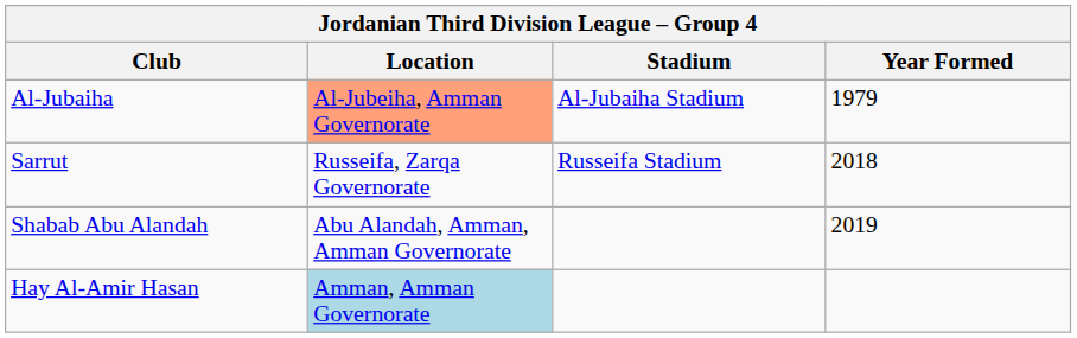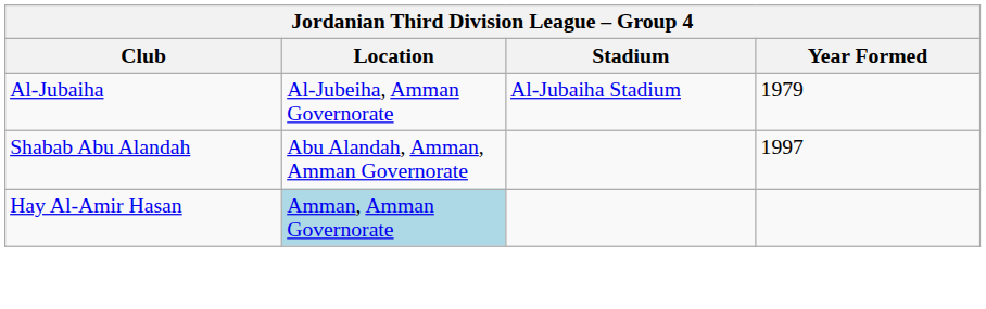Al-Jubaiha | Location: lightsalmon background -> no background
- row: Sarrut | Russeifa, Zarqa Governorate | Russeifa Stadium | 2018
Shabab Abu Alandah | Year Formed: 2019 -> 1997
